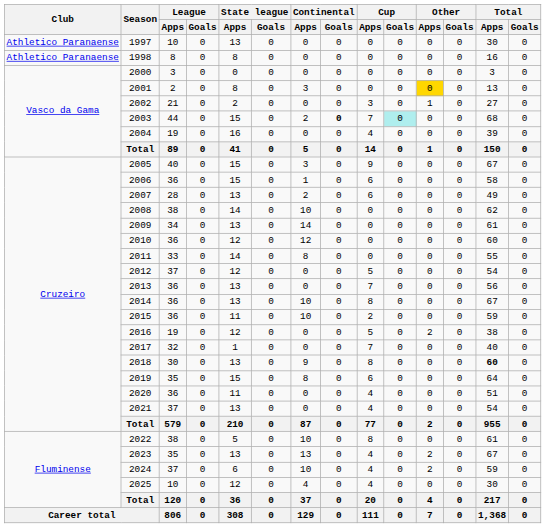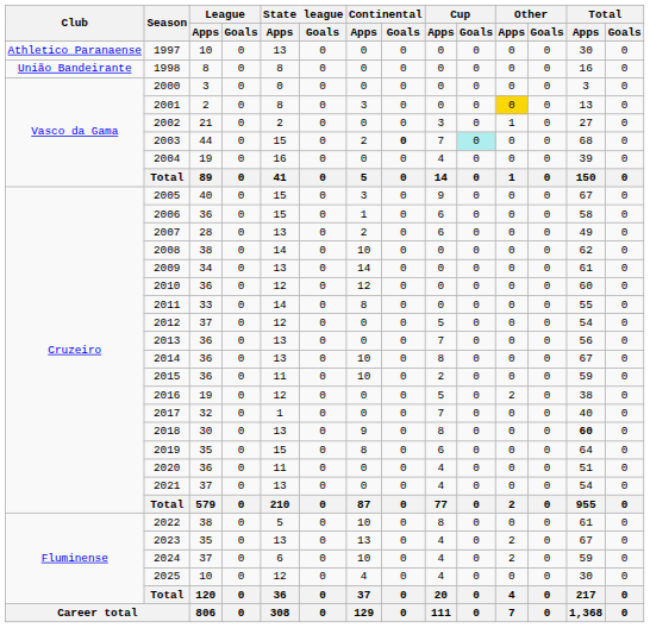1998 | Club: Athletico Paranaense -> União Bandeirante
